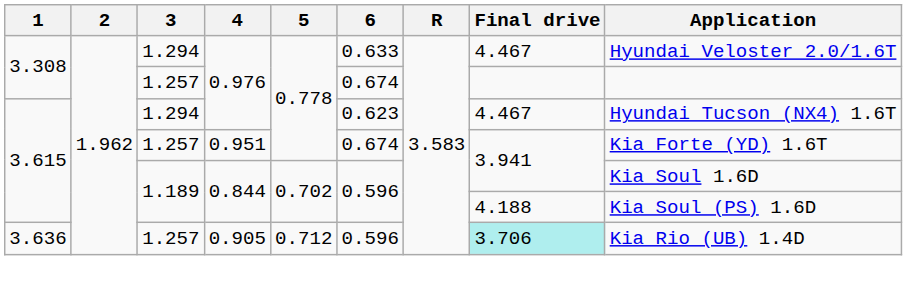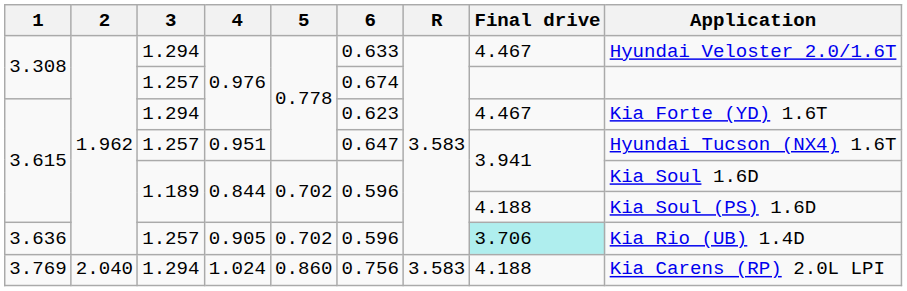3.615 / 0.976 | Application: Hyundai Tucson (NX4) 1.6T -> Kia Forte (YD) 1.6T
0.951 | 6: 0.674 -> 0.647
0.951 | Application: Kia Forte (YD) 1.6T -> Hyundai Tucson (NX4) 1.6T
0.905 | 5: 0.712 -> 0.702
+ row: 3.769 | 2.040 | 1.294 | 1.024 | 0.860 | 0.756 | 3.583 | 4.188 | Kia Carens (RP) 2.0L LPI
